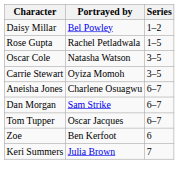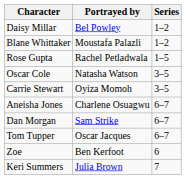+ row: Blane Whittaker | Moustafa Palazli | 1–2
